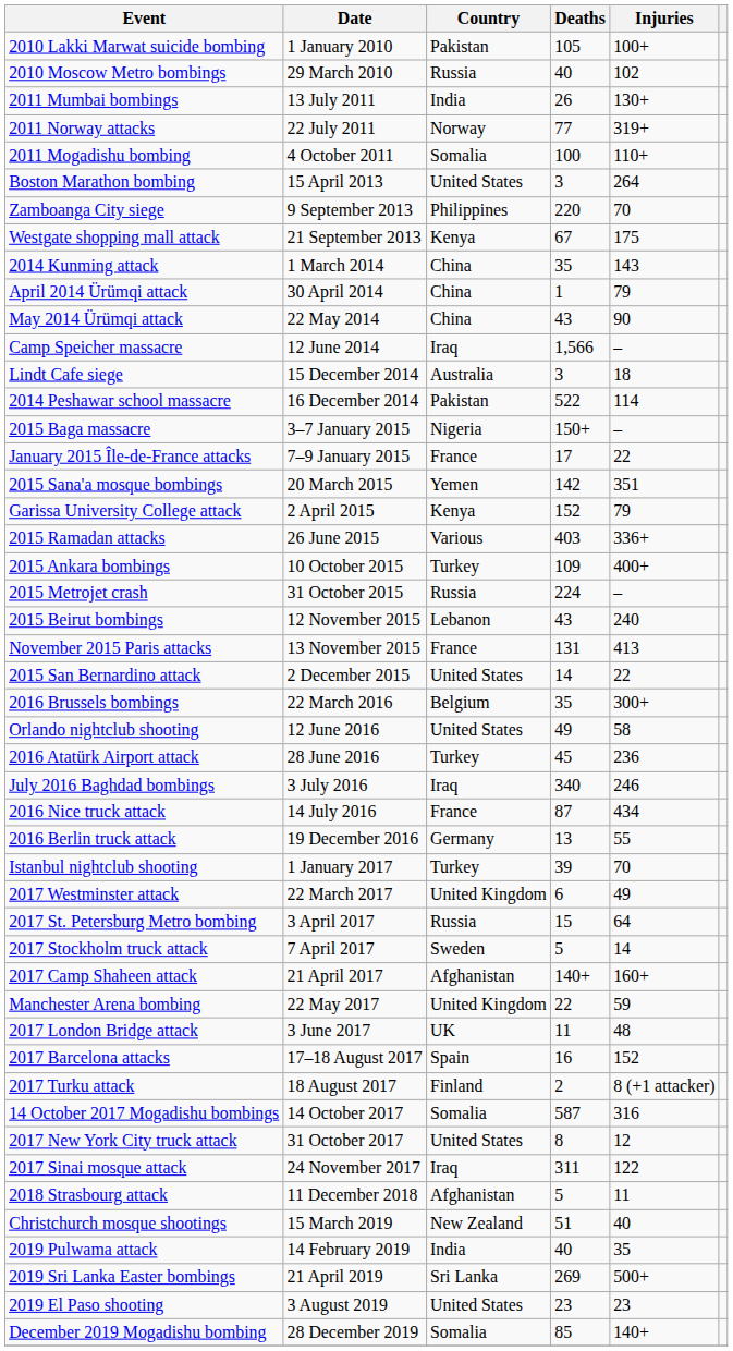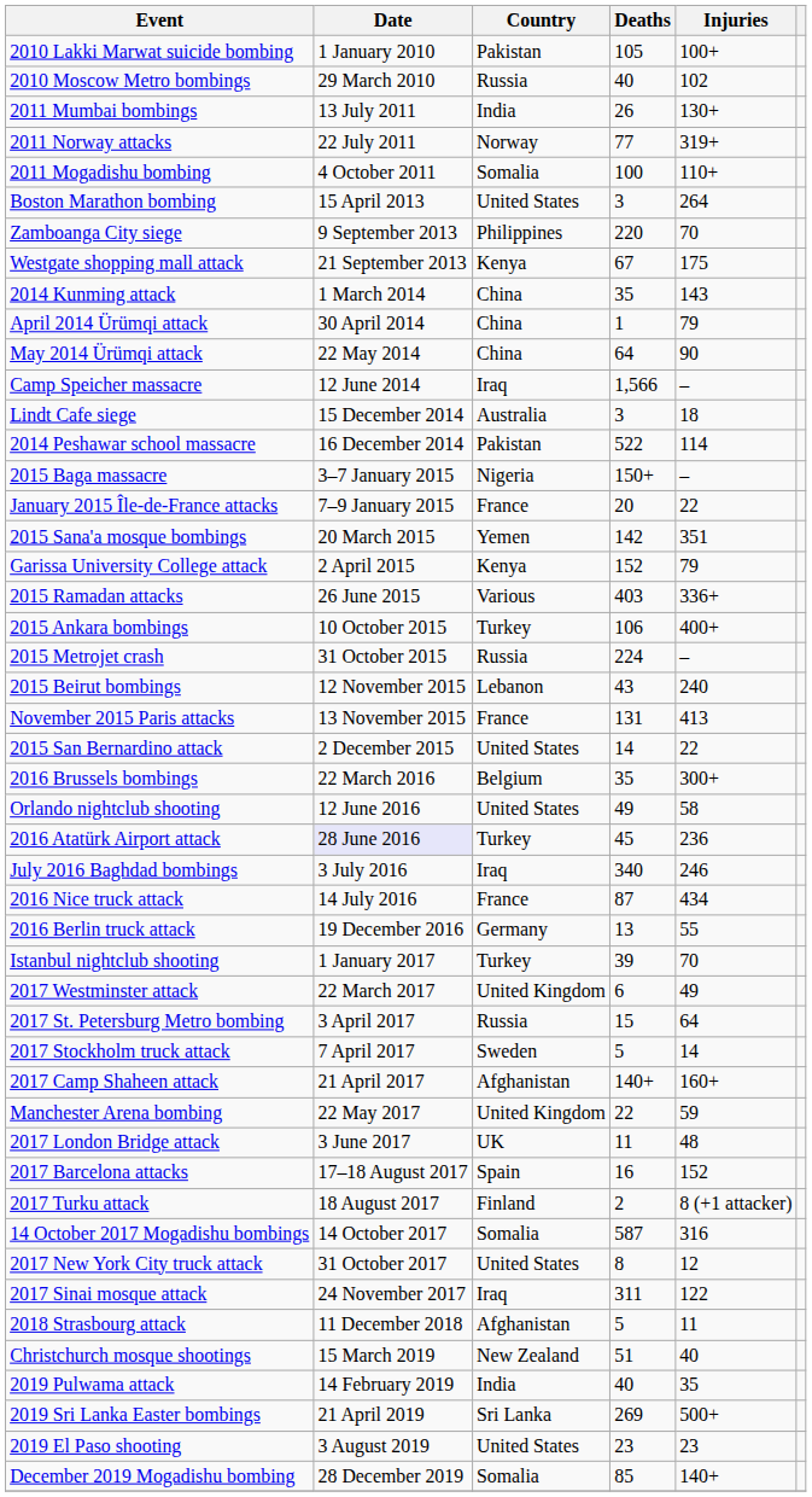May 2014 Ürümqi attack | Deaths: 43 -> 64
January 2015 Île-de-France attacks | Deaths: 17 -> 20
2015 Ankara bombings | Deaths: 109 -> 106
2016 Atatürk Airport attack | Date: no background -> lavender background
